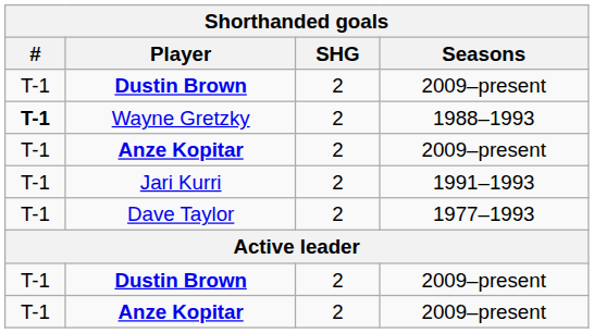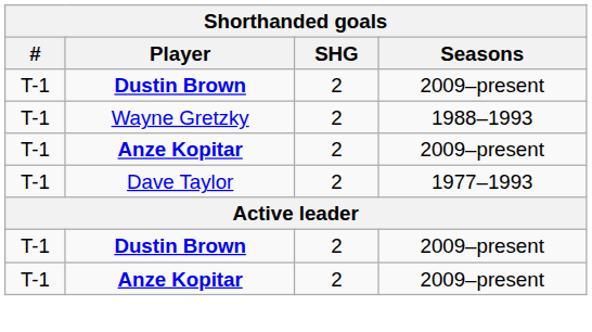Wayne Gretzky | #: bold -> normal
- row: T-1 | Jari Kurri | 2 | 1991–1993
